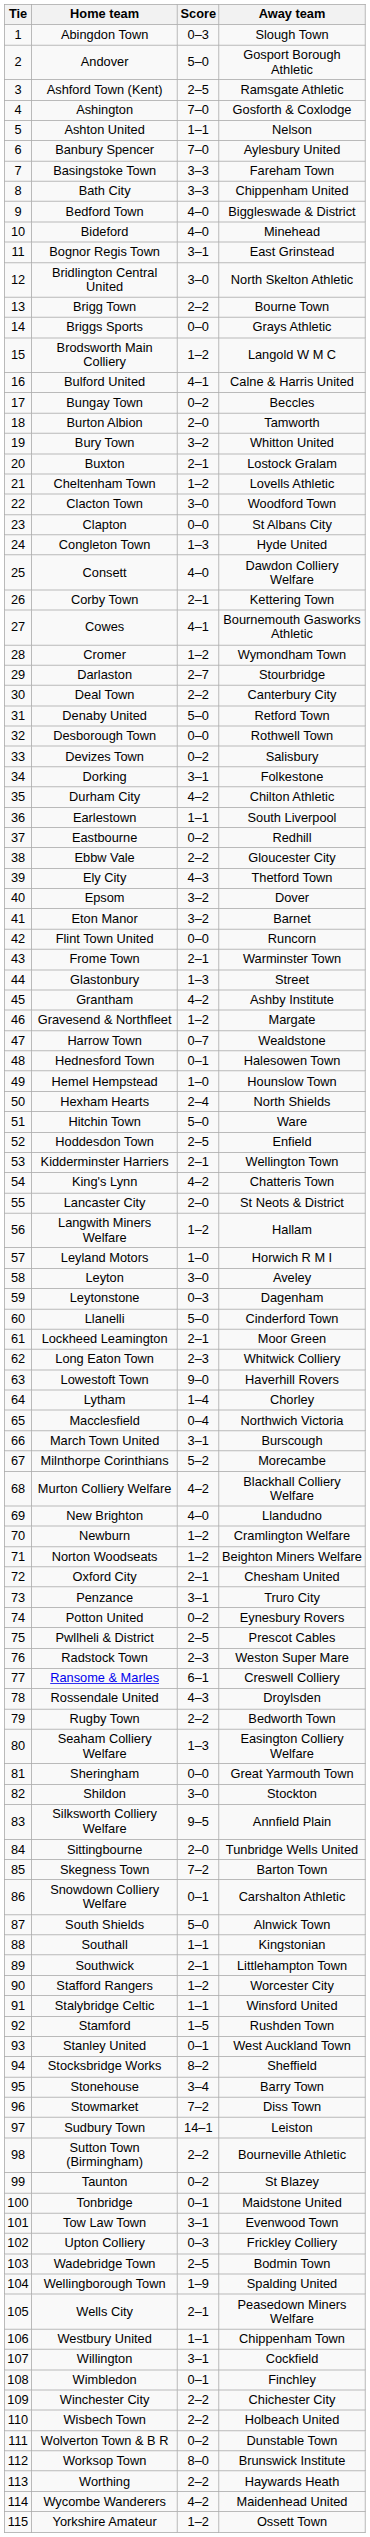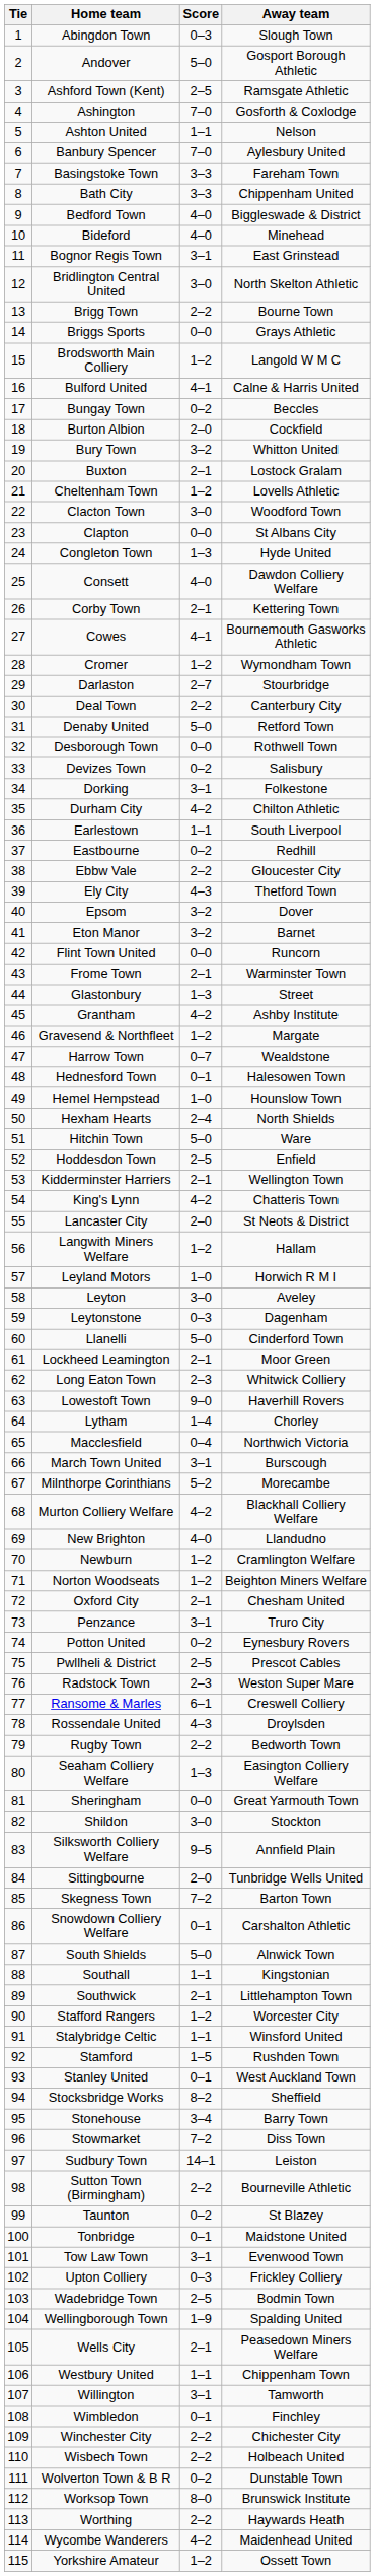Burton Albion | Away team: Tamworth -> Cockfield
Willington | Away team: Cockfield -> Tamworth
